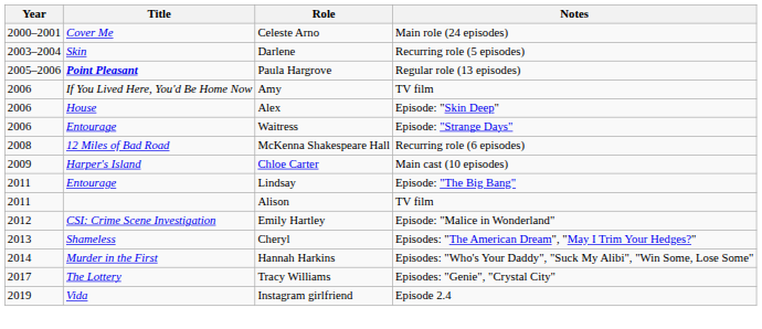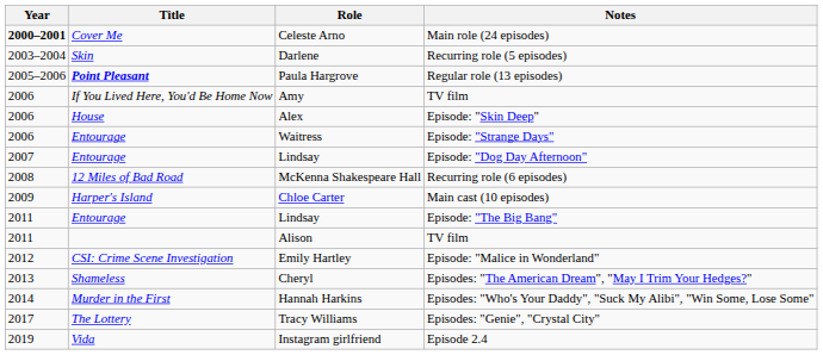Celeste Arno | Year: normal -> bold
+ row: 2007 | Entourage | Lindsay | Episode: "Dog Day Afternoon"
